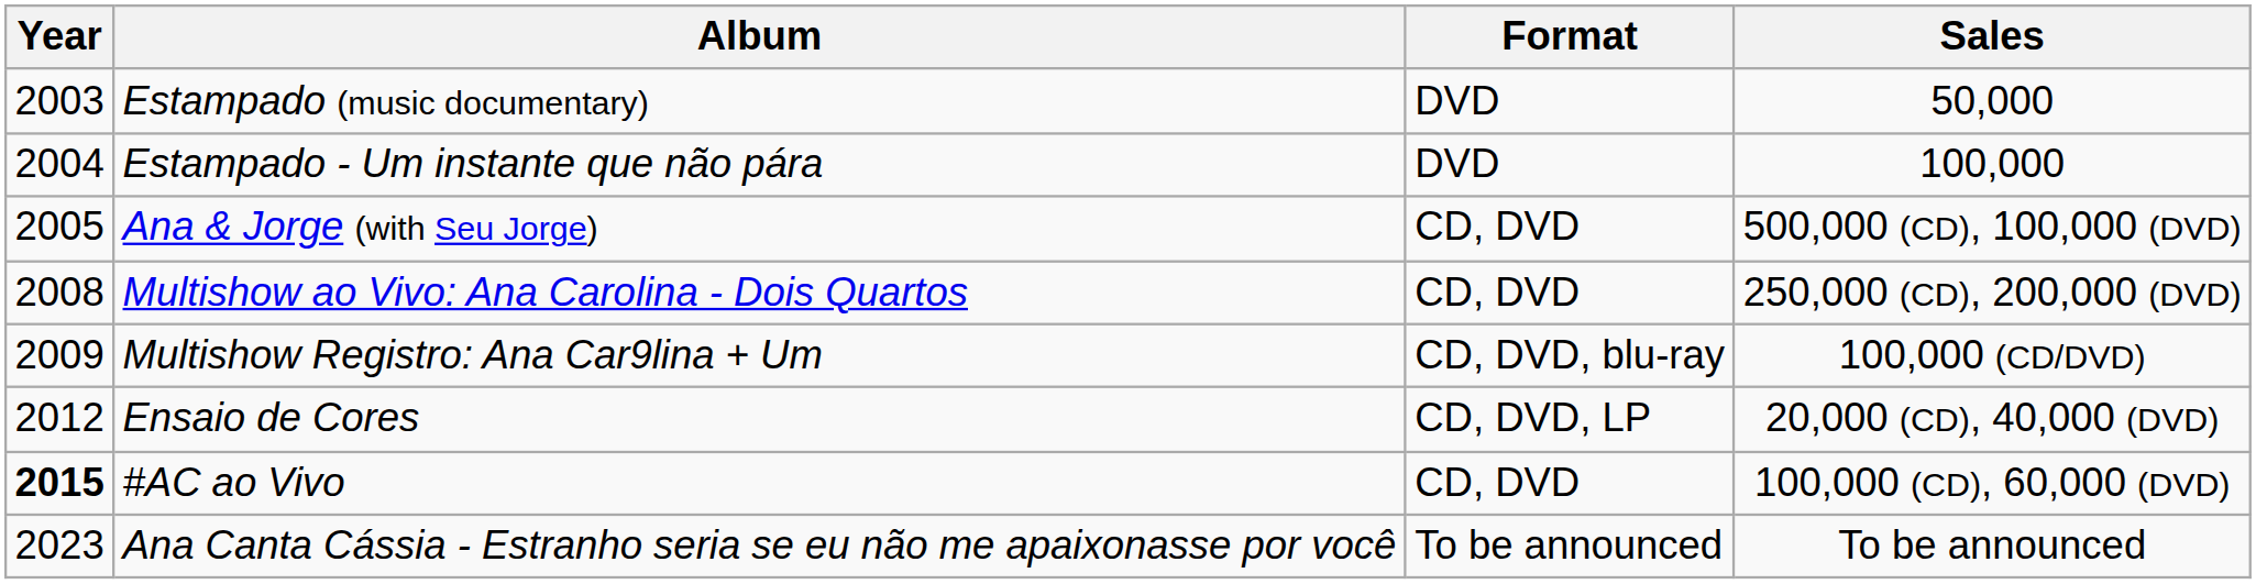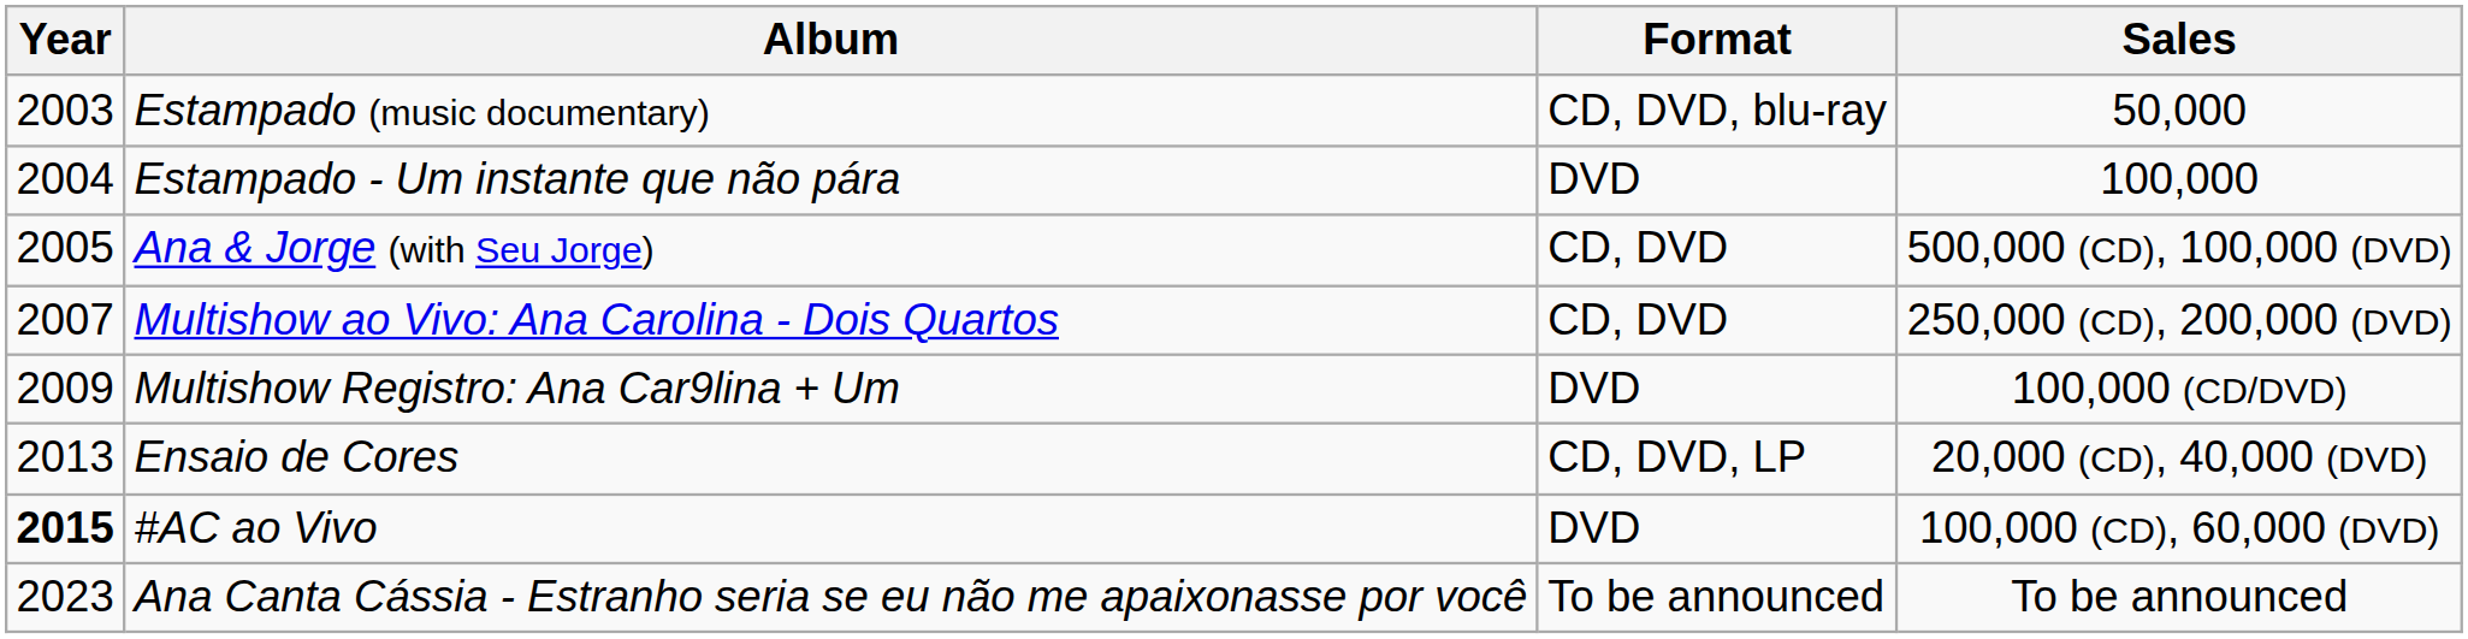Estampado (music documentary) | Format: DVD -> CD, DVD, blu-ray
Multishow ao Vivo: Ana Carolina - Dois Quartos | Year: 2008 -> 2007
Multishow Registro: Ana Car9lina + Um | Format: CD, DVD, blu-ray -> DVD
Ensaio de Cores | Year: 2012 -> 2013
#AC ao Vivo | Format: CD, DVD -> DVD
